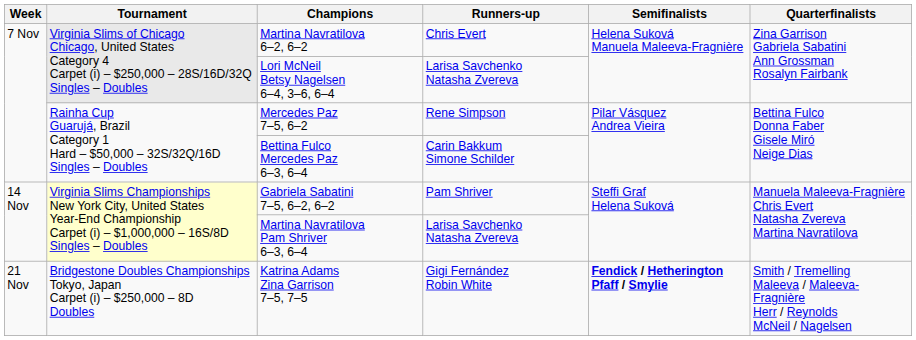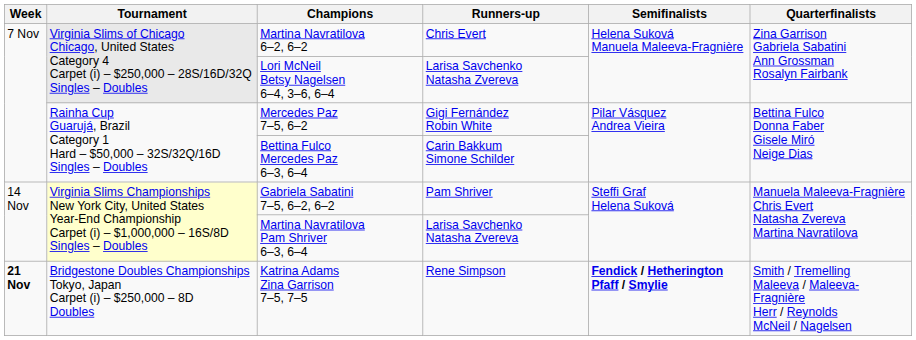Mercedes Paz 7–5, 6–2 | Runners-up: Rene Simpson -> Gigi Fernández Robin White
Katrina Adams Zina Garrison 7–5, 7–5 | Week: normal -> bold
Katrina Adams Zina Garrison 7–5, 7–5 | Runners-up: Gigi Fernández Robin White -> Rene Simpson
